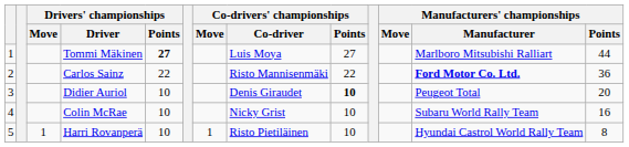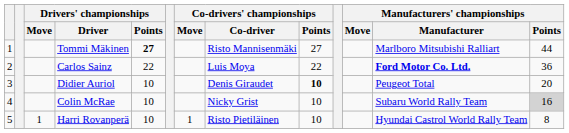Tommi Mäkinen | Co-drivers' championships / Co-driver: Luis Moya -> Risto Mannisenmäki
Carlos Sainz | Co-drivers' championships / Co-driver: Risto Mannisenmäki -> Luis Moya
Colin McRae | Manufacturers' championships / Points: no background -> lightgrey background
